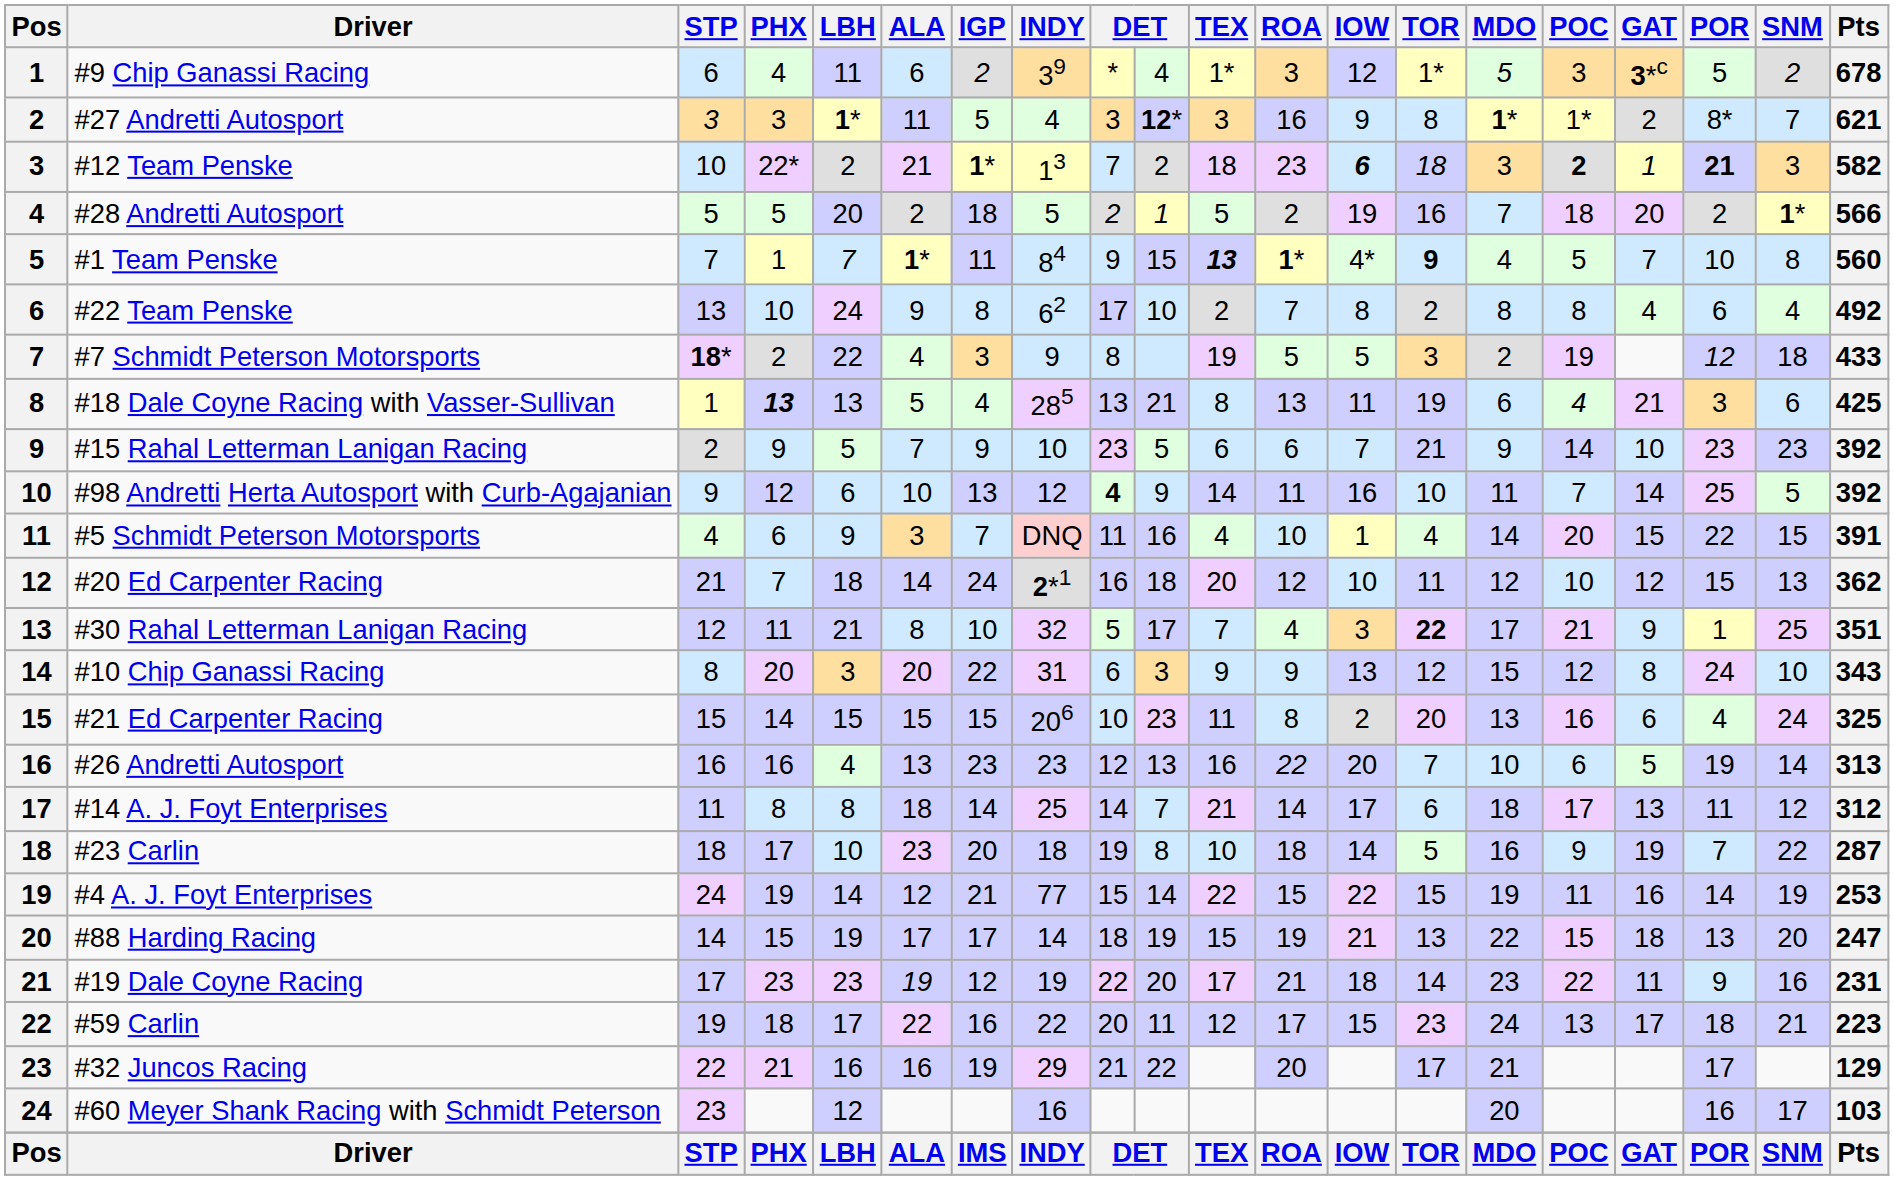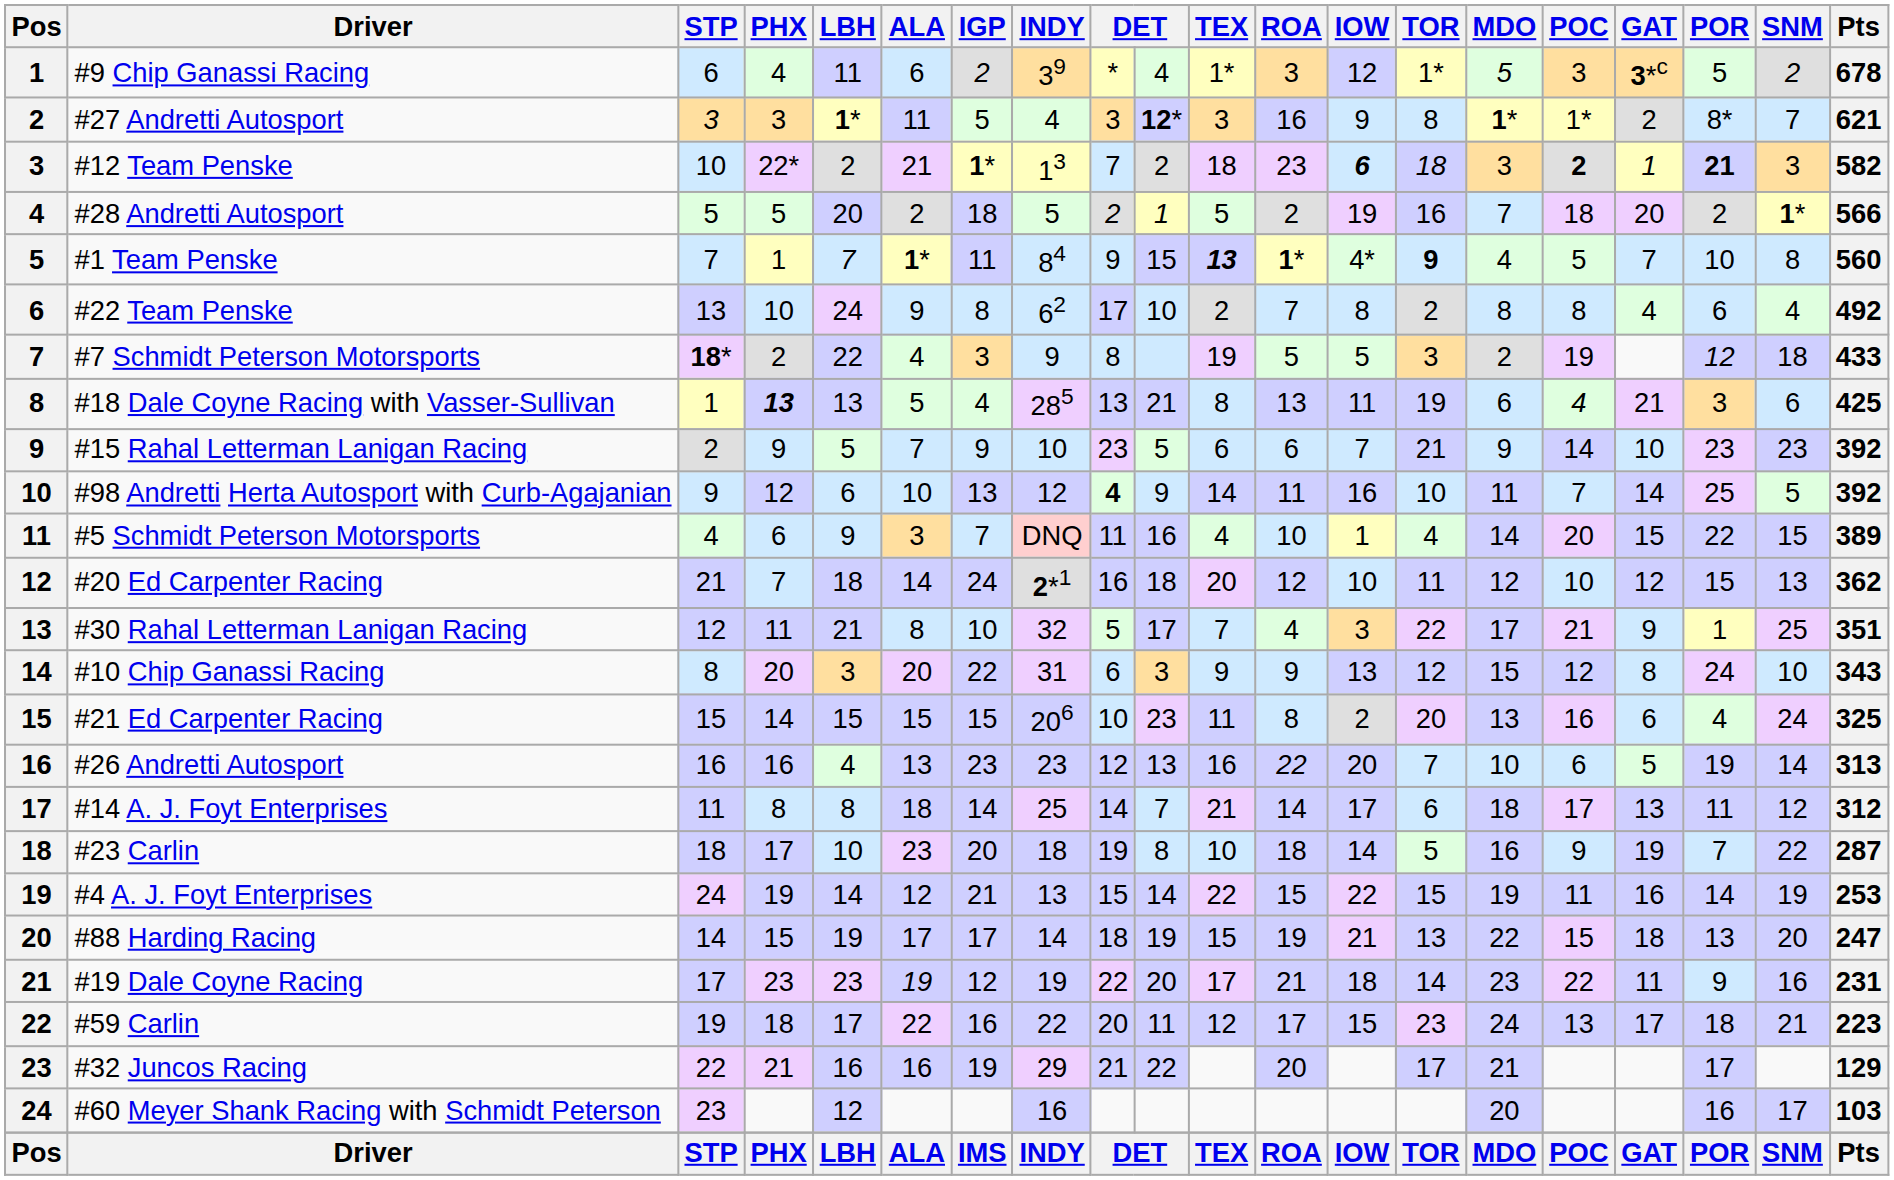#5 Schmidt Peterson Motorsports | Pts: 391 -> 389
#30 Rahal Letterman Lanigan Racing | TOR: bold -> normal
#4 A. J. Foyt Enterprises | INDY: 77 -> 13
